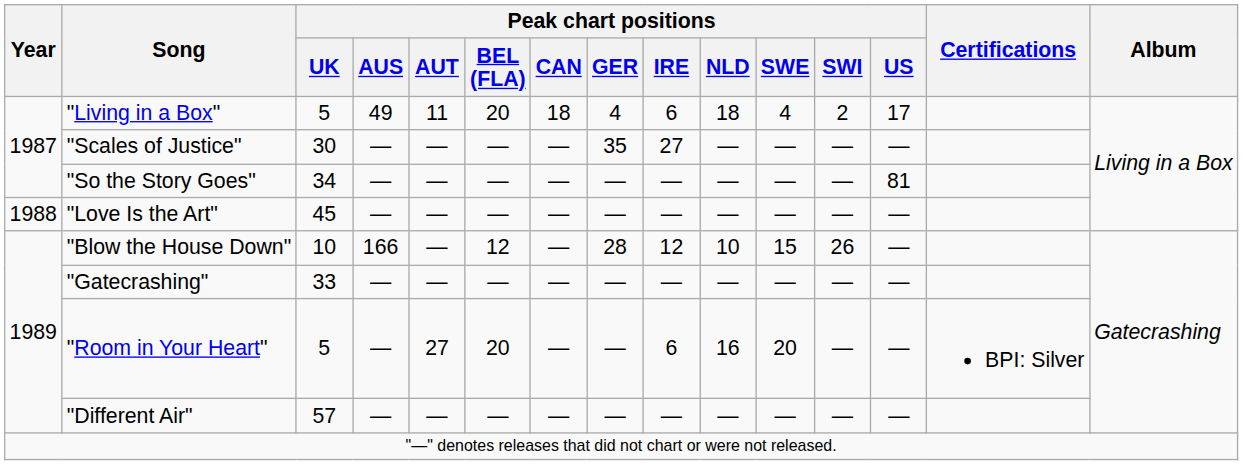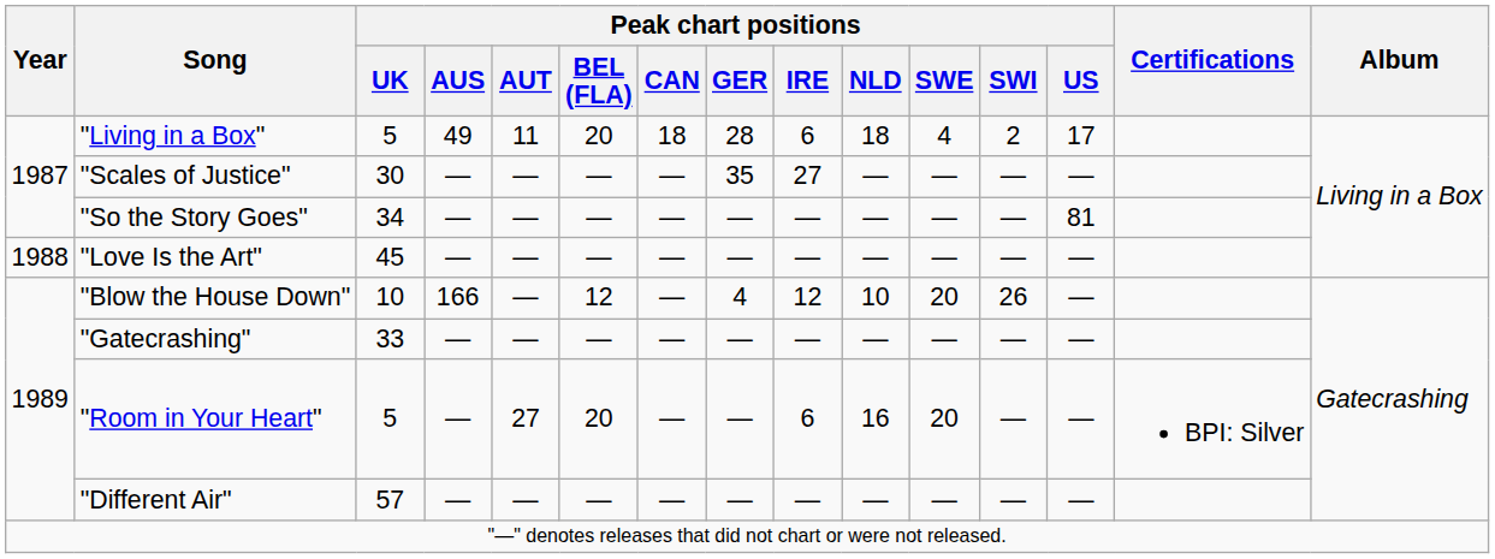"Living in a Box" | Peak chart positions / GER: 4 -> 28
"Blow the House Down" | Peak chart positions / GER: 28 -> 4
"Blow the House Down" | Peak chart positions / SWE: 15 -> 20
